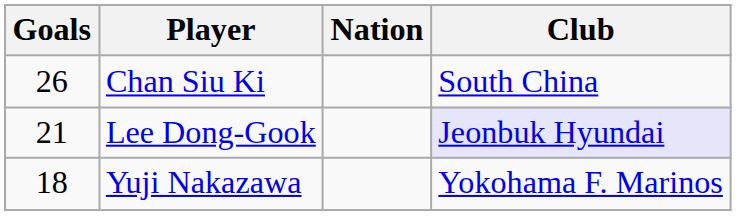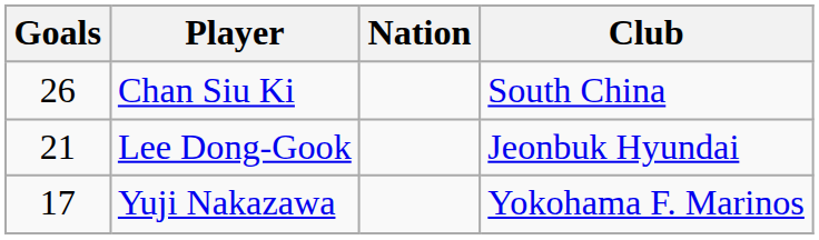Lee Dong-Gook | Club: lavender background -> no background
Yuji Nakazawa | Goals: 18 -> 17
